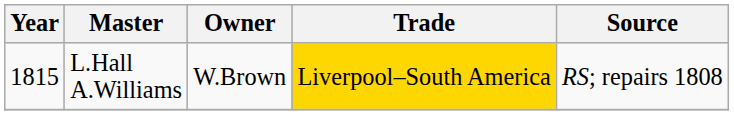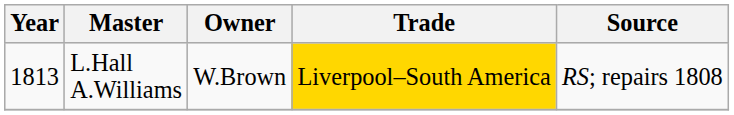L.Hall A.Williams | Year: 1815 -> 1813
